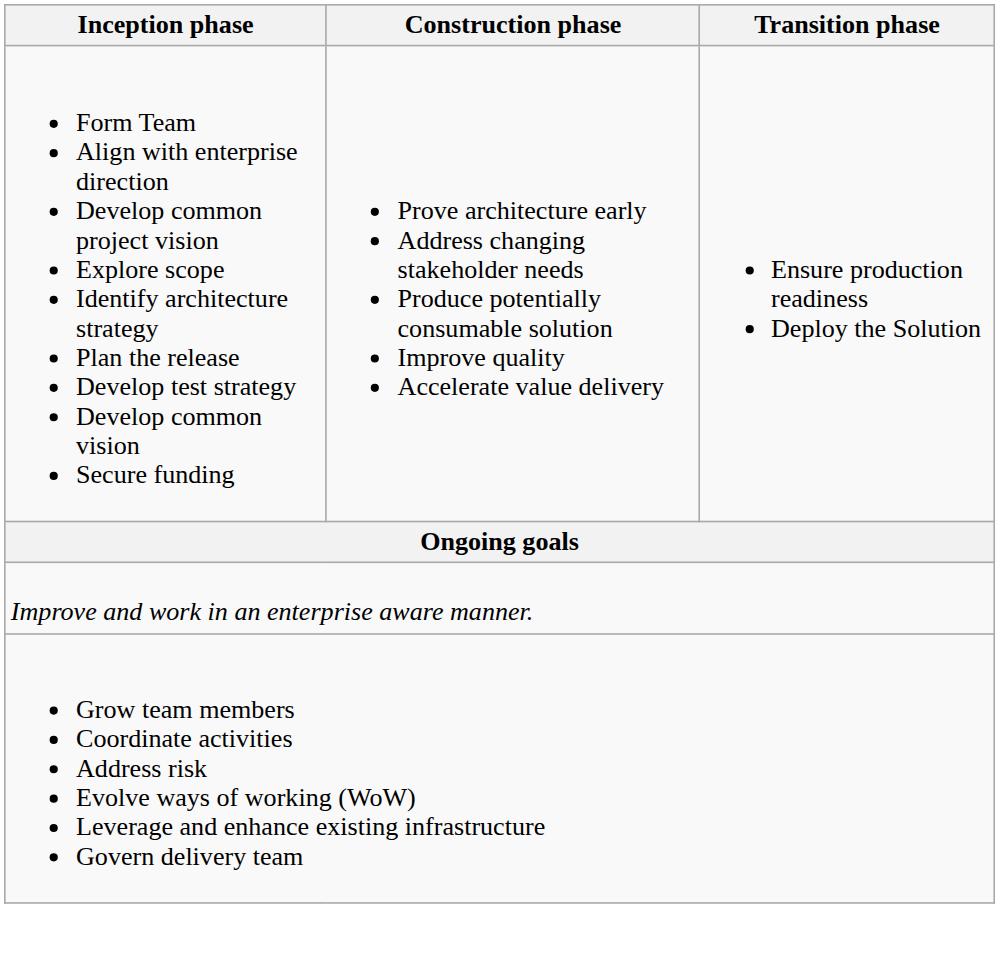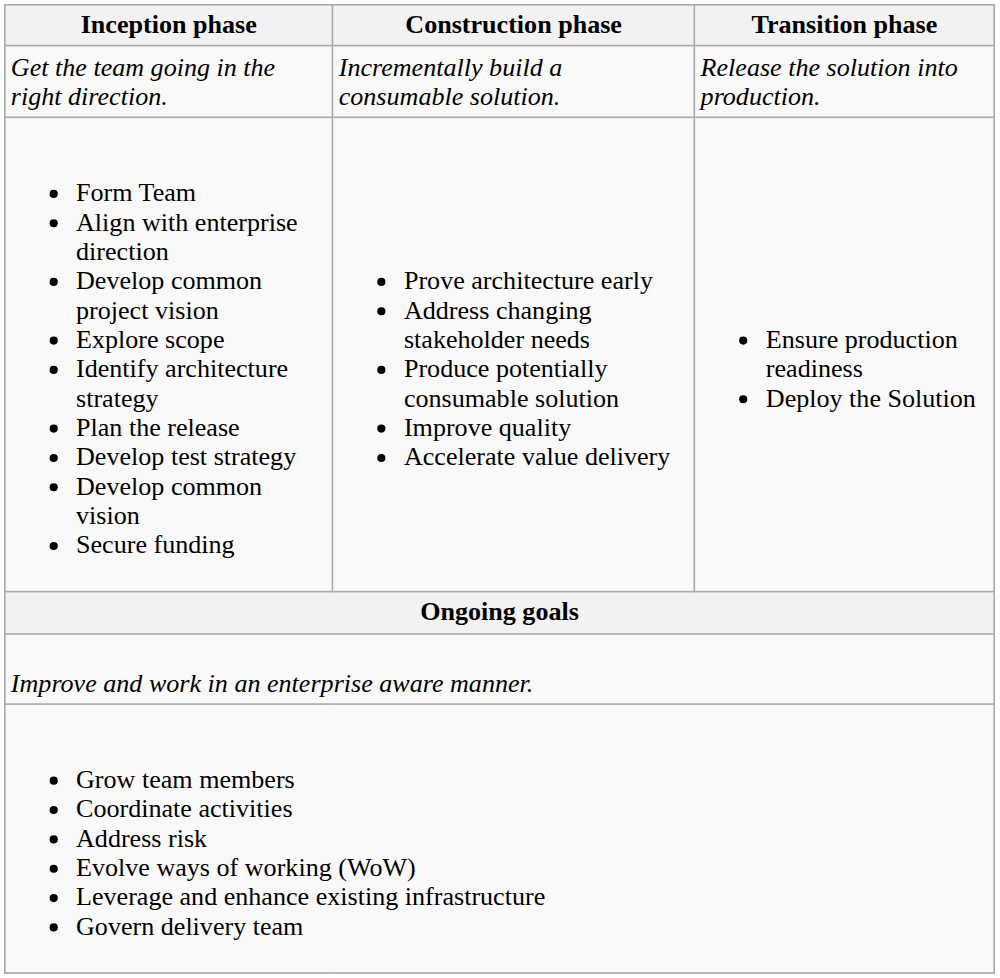+ row: Get the team going in the right direction. | Incrementally build a consumable solution. | Release the solution into production.
